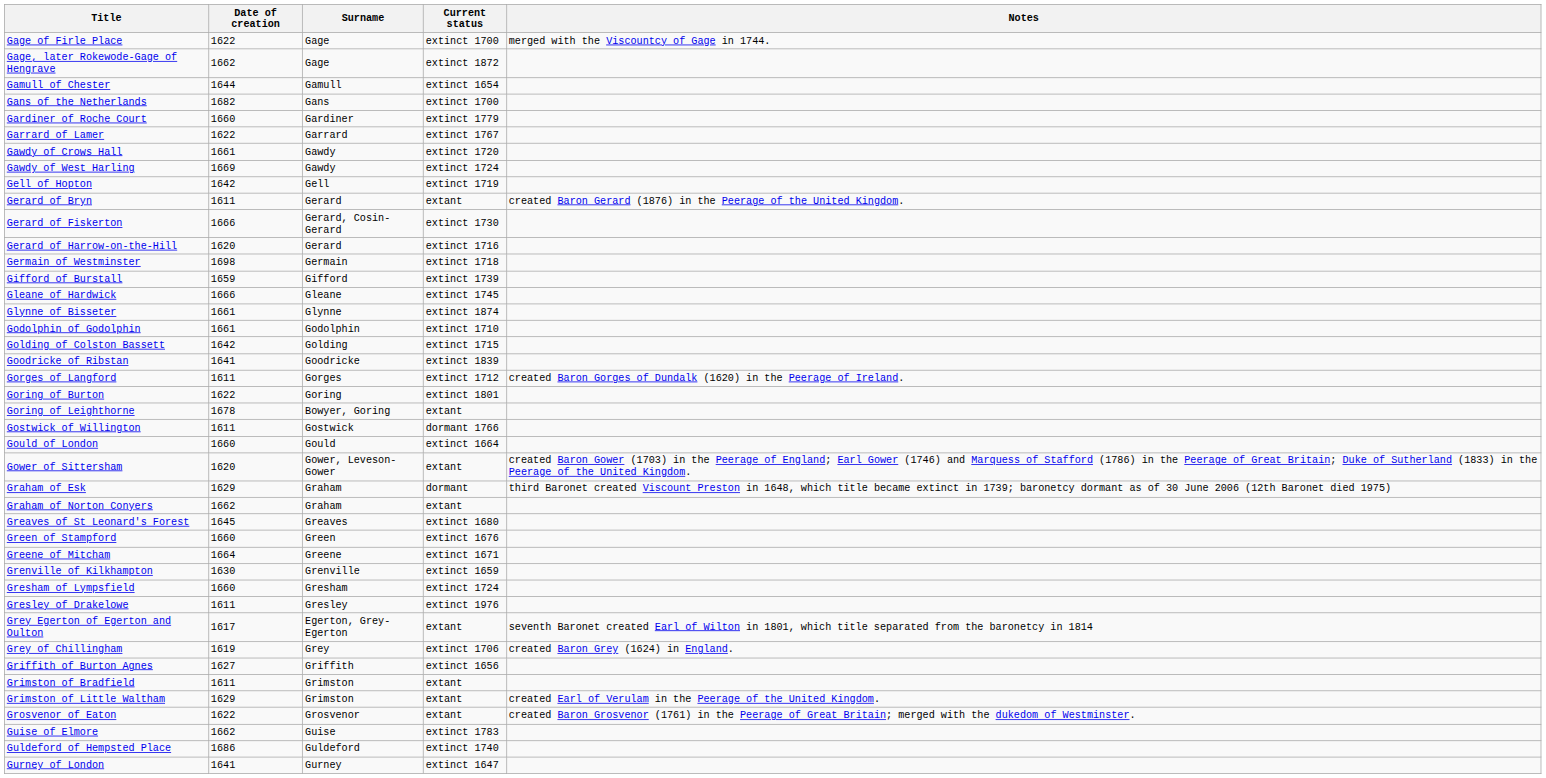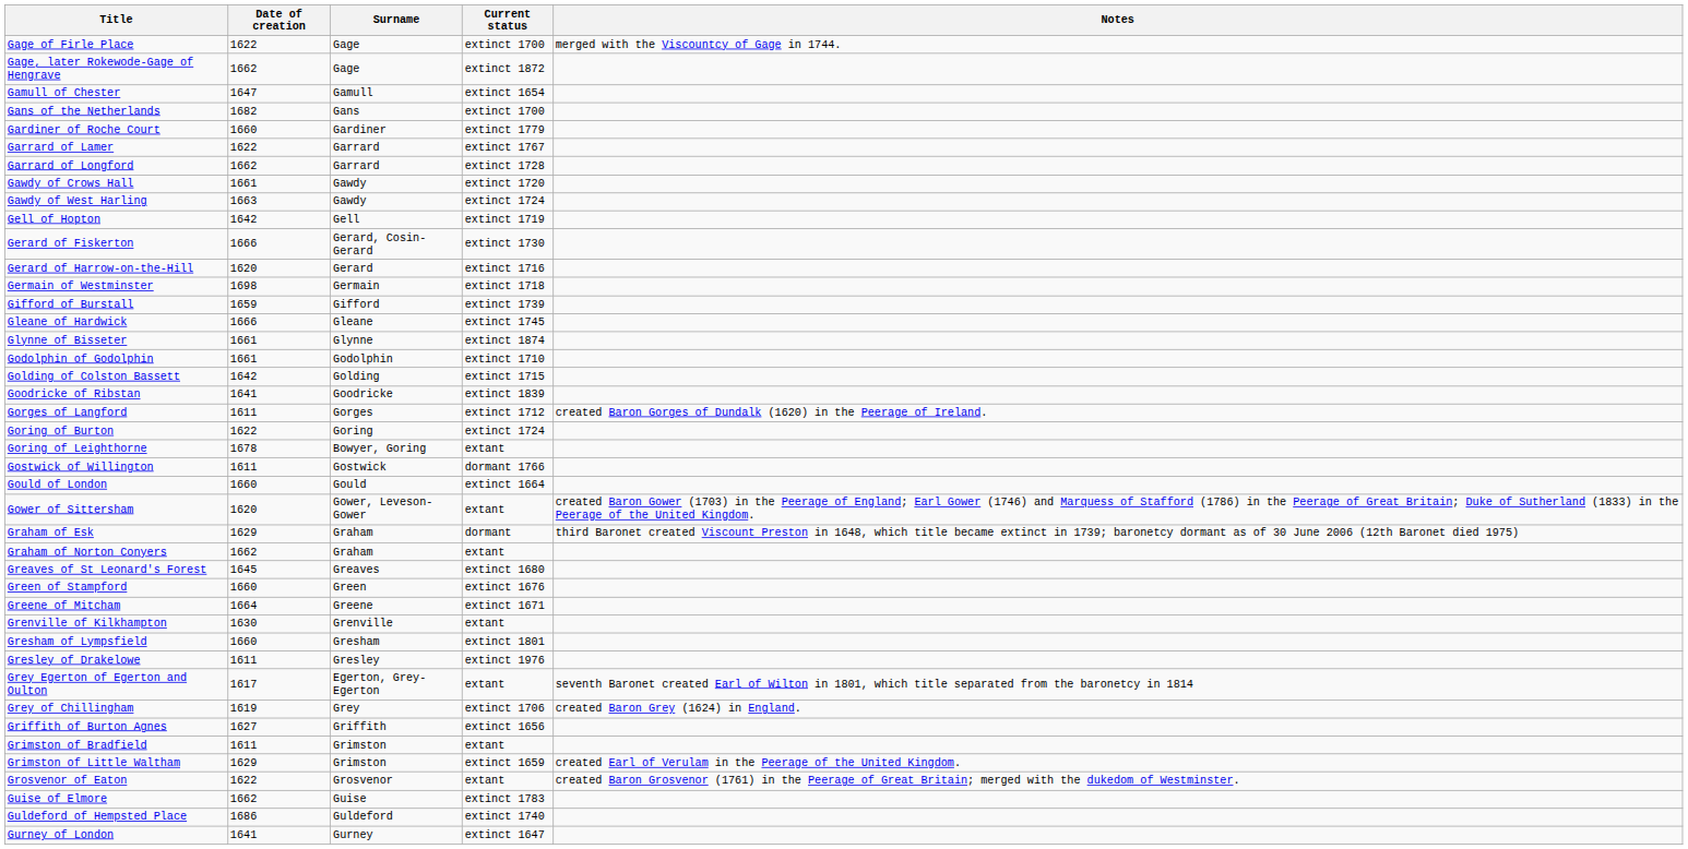Gamull of Chester | Date of creation: 1644 -> 1647
+ row: Garrard of Longford | 1662 | Garrard | extinct 1728
Gawdy of West Harling | Date of creation: 1669 -> 1663
- row: Gerard of Bryn | 1611 | Gerard | extant | created Baron Gerard (1876) in the Peerage of the United Kingdom.
Goring of Burton | Current status: extinct 1801 -> extinct 1724
Grenville of Kilkhampton | Current status: extinct 1659 -> extant
Gresham of Lympsfield | Current status: extinct 1724 -> extinct 1801
Grimston of Little Waltham | Current status: extant -> extinct 1659
